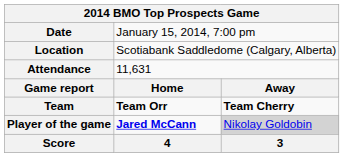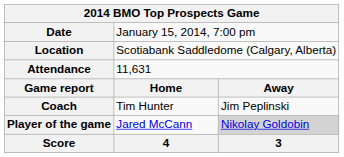- row: Team | Team Orr | Team Cherry
+ row: Coach | Tim Hunter | Jim Peplinski
Player of the game | column 2: bold -> normal
